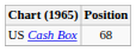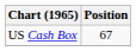US Cash Box | Position: 68 -> 67
